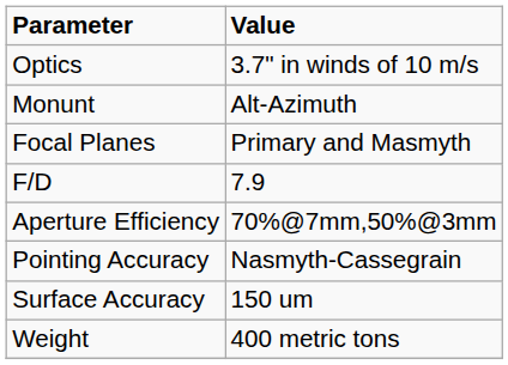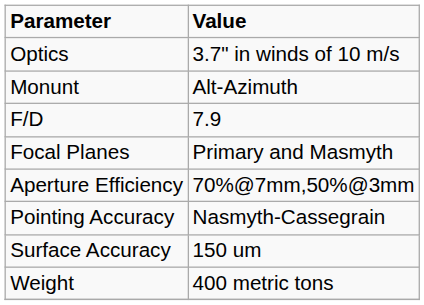rows swapped: Focal Planes <-> F/D
